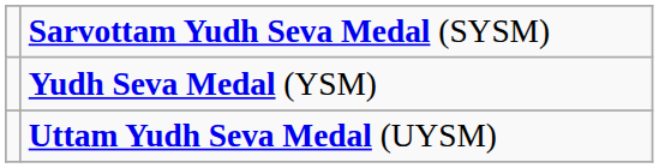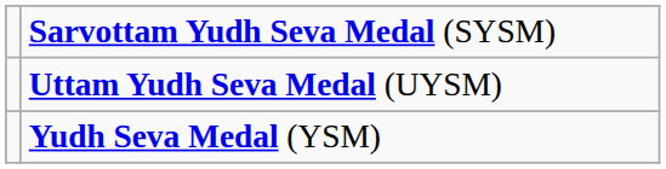rows swapped: Uttam Yudh Seva Medal (UYSM) <-> Yudh Seva Medal (YSM)
